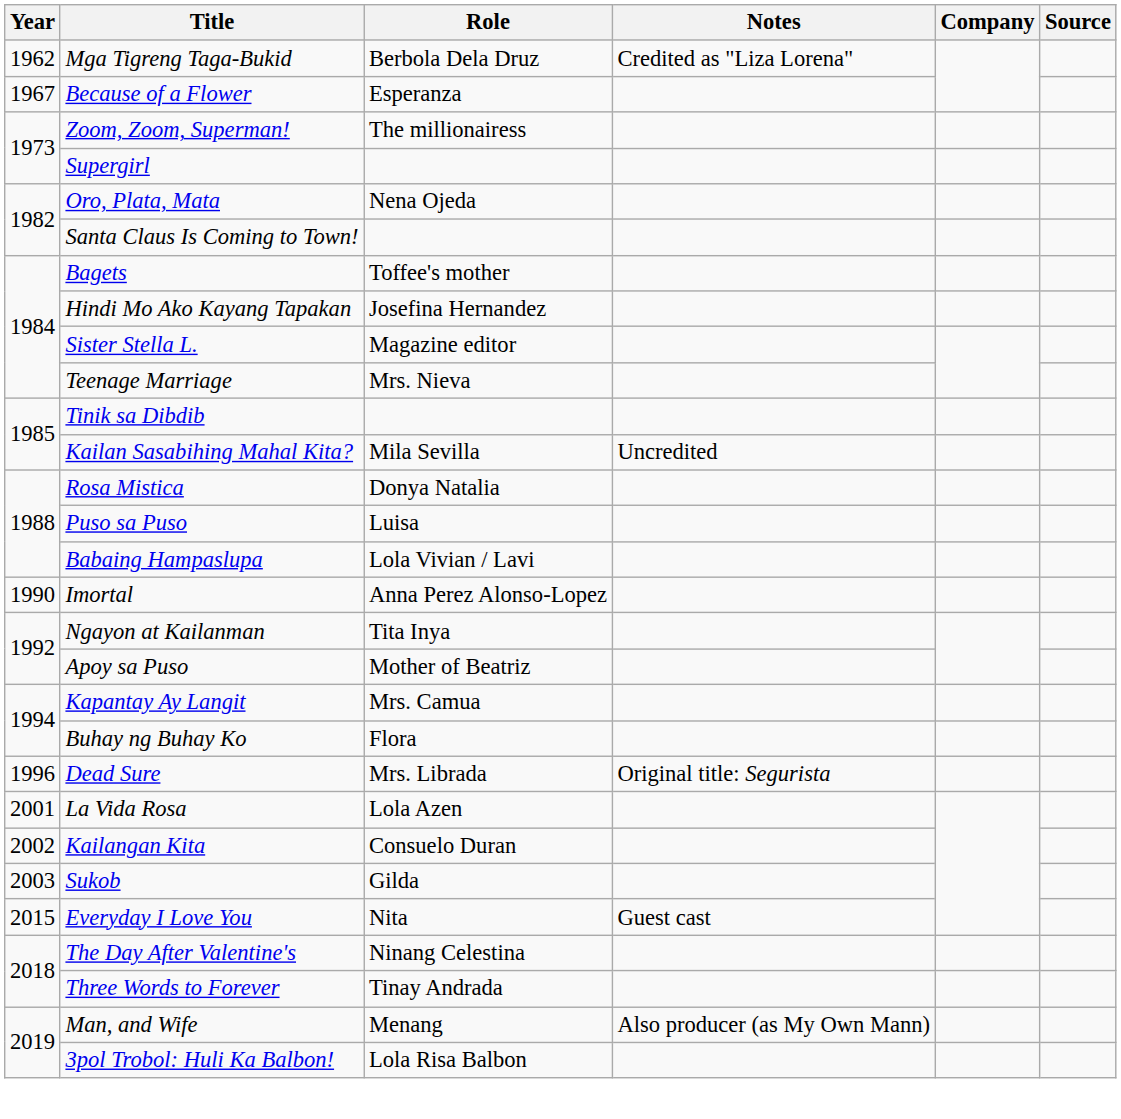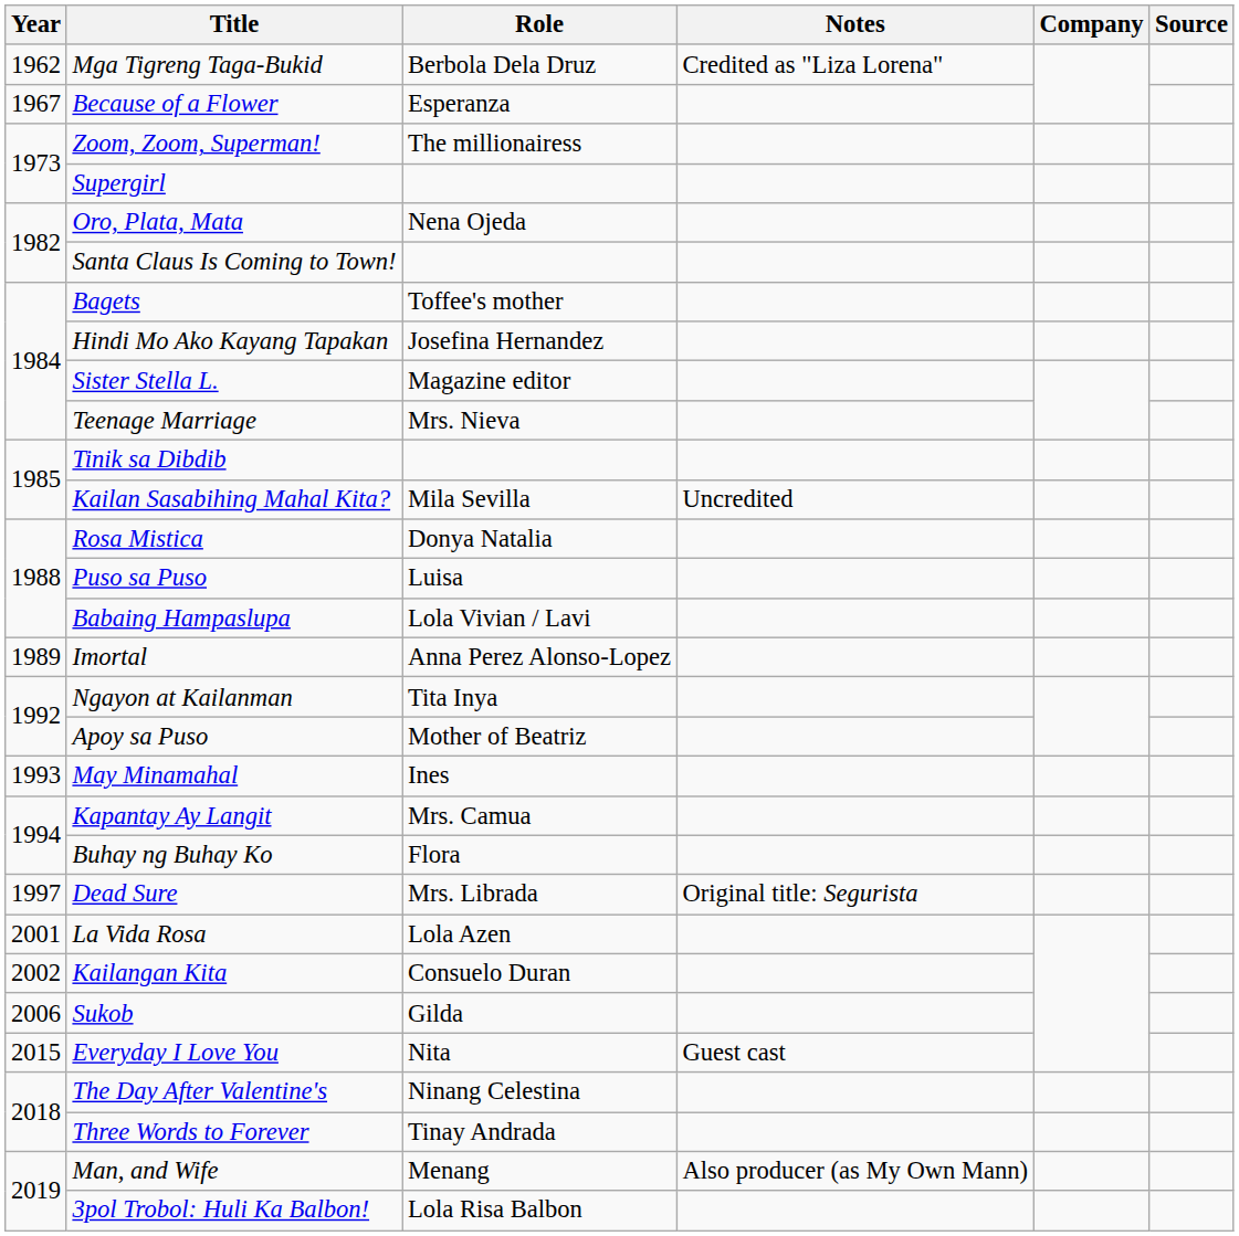Imortal | Year: 1990 -> 1989
+ row: 1993 | May Minamahal | Ines
Dead Sure | Year: 1996 -> 1997
Sukob | Year: 2003 -> 2006
